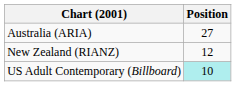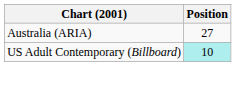- row: New Zealand (RIANZ) | 12
